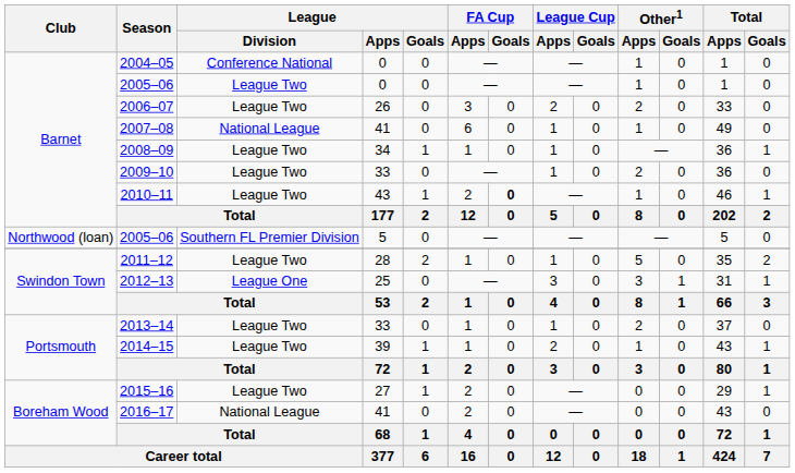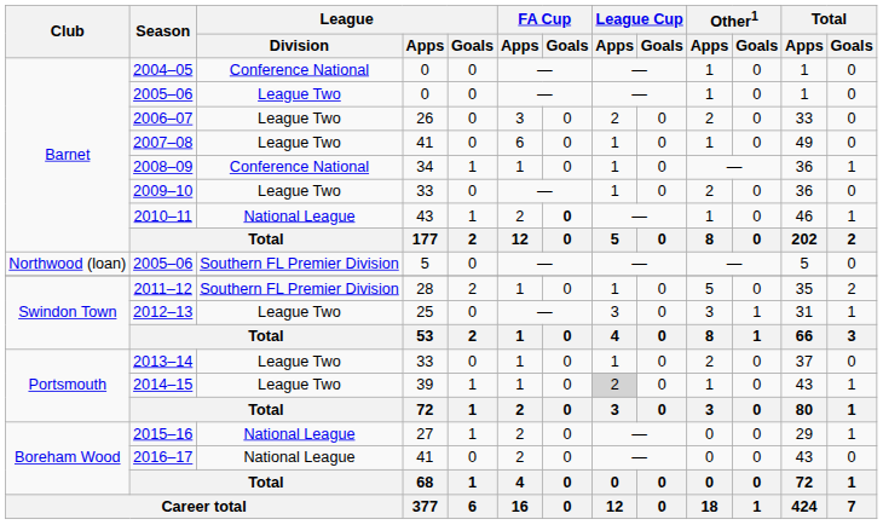2007–08 | League / Division: National League -> League Two
2008–09 | League / Division: League Two -> Conference National
2010–11 | League / Division: League Two -> National League
2011–12 | League / Division: League Two -> Southern FL Premier Division
2012–13 | League / Division: League One -> League Two
2014–15 | League Cup / Apps: no background -> lightgrey background
2015–16 | League / Division: League Two -> National League
